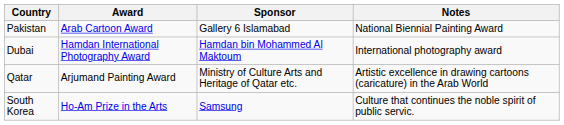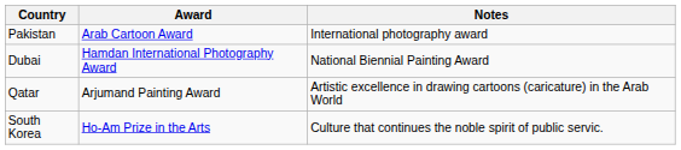- column: Sponsor | Gallery 6 Islamabad | Hamdan bin Mohammed Al Maktoum | Ministry of Culture Arts and Heritage of Qatar etc. | Samsung
Pakistan | Notes: National Biennial Painting Award -> International photography award
Dubai | Notes: International photography award -> National Biennial Painting Award
